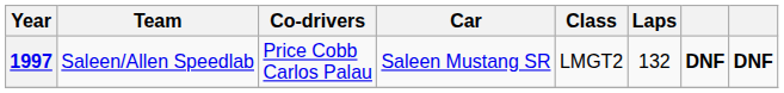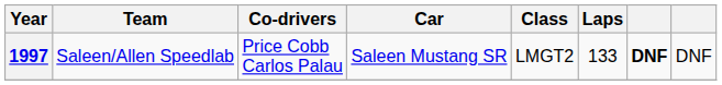1997 | Laps: 132 -> 133
1997 | column 8: bold -> normal
